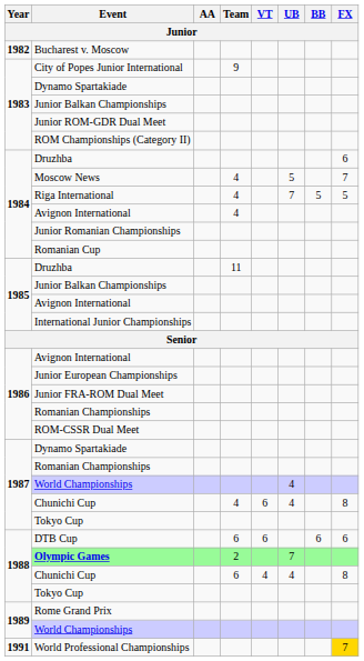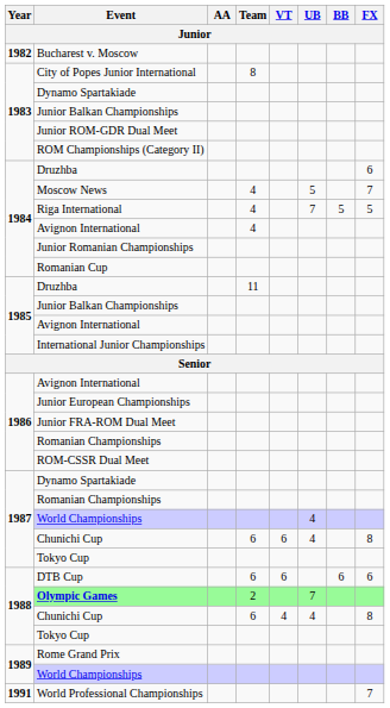City of Popes Junior International | Team: 9 -> 8
1987 / Chunichi Cup | Team: 4 -> 6
World Professional Championships | FX: gold background -> no background
